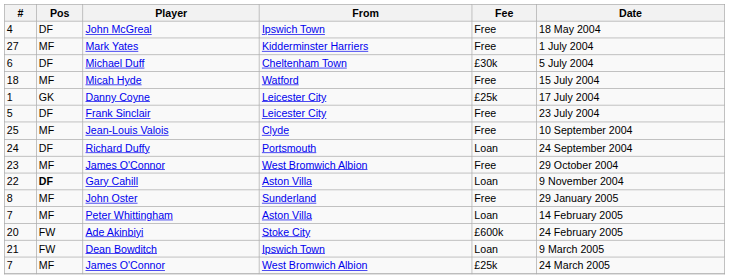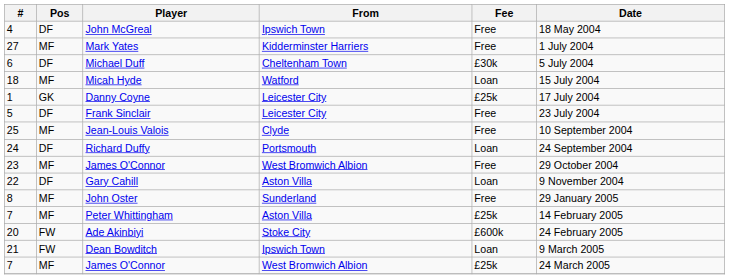Micah Hyde | Fee: Free -> Loan
Gary Cahill | Pos: bold -> normal
Peter Whittingham | Fee: Loan -> £25k
